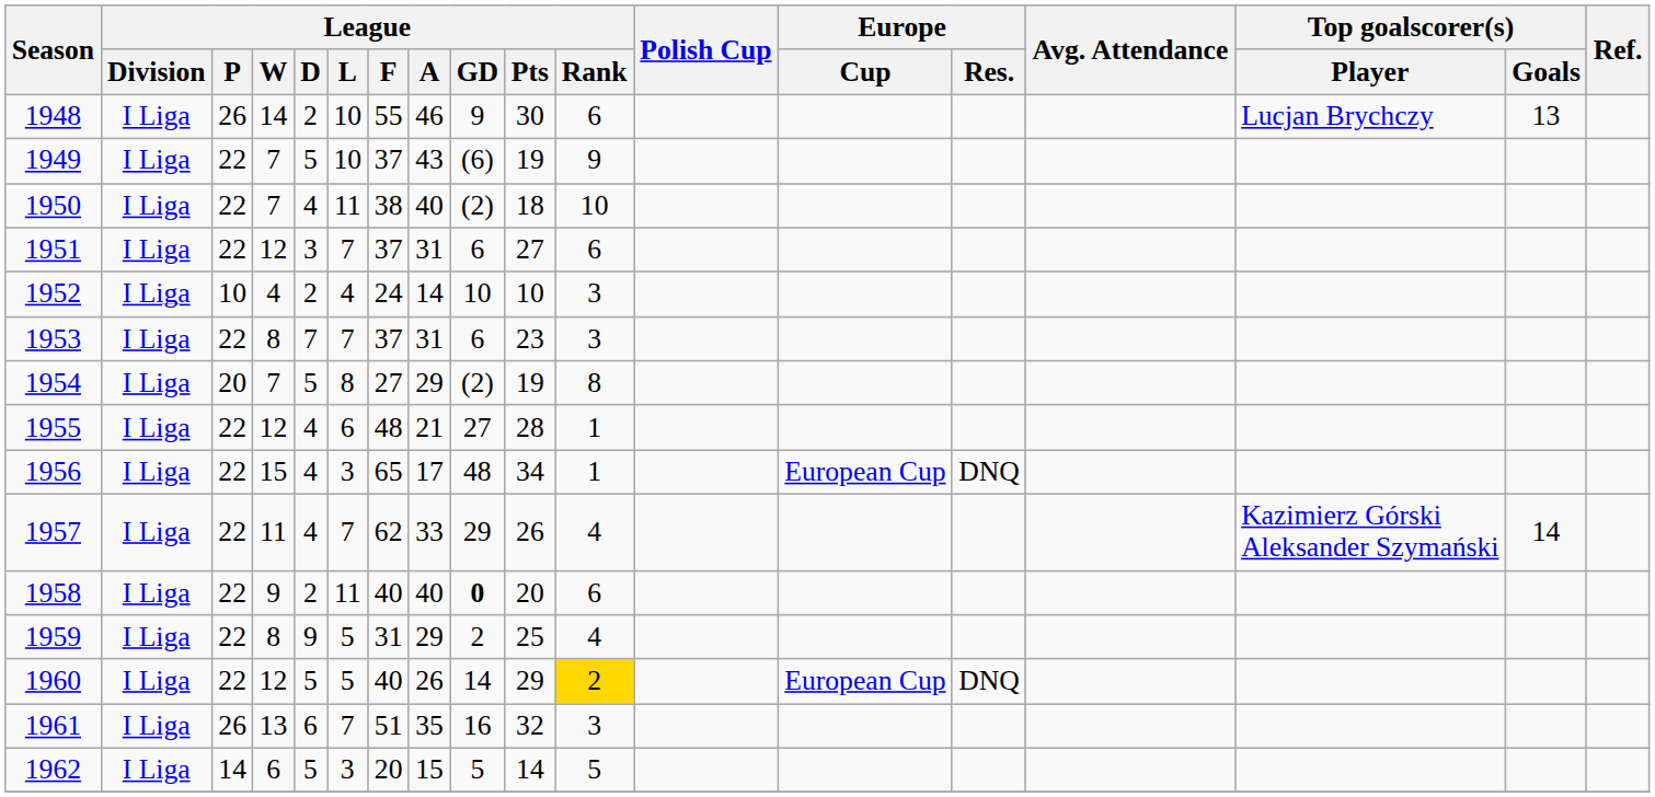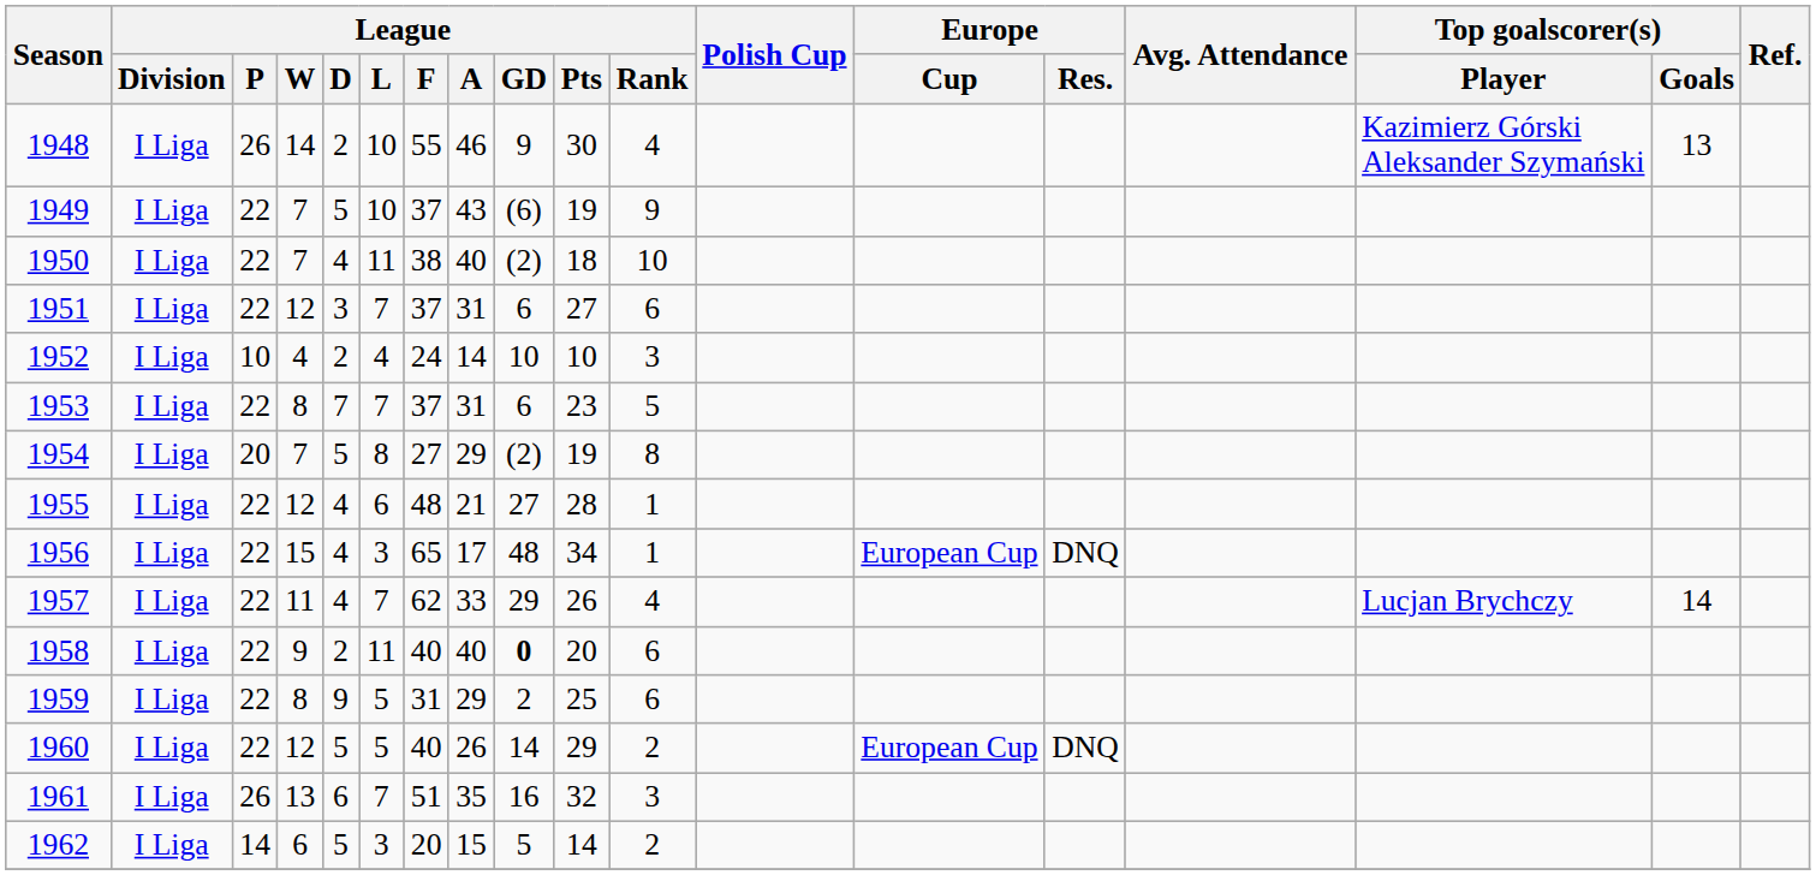1948 | League / Rank: 6 -> 4
1948 | Top goalscorer(s) / Player: Lucjan Brychczy -> Kazimierz Górski Aleksander Szymański
1953 | League / Rank: 3 -> 5
1957 | Top goalscorer(s) / Player: Kazimierz Górski Aleksander Szymański -> Lucjan Brychczy
1959 | League / Rank: 4 -> 6
1960 | League / Rank: gold background -> no background
1962 | League / Rank: 5 -> 2
